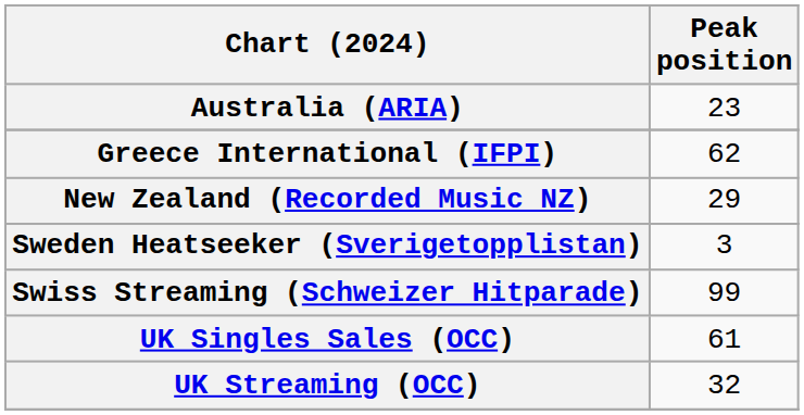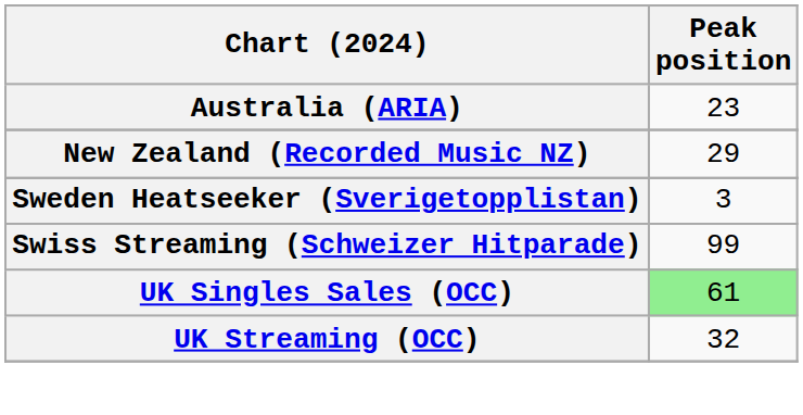- row: Greece International (IFPI) | 62
UK Singles Sales (OCC) | Peak position: no background -> lightgreen background
